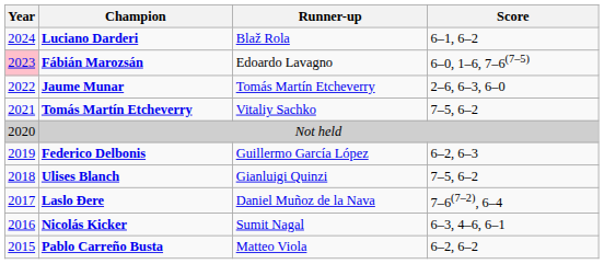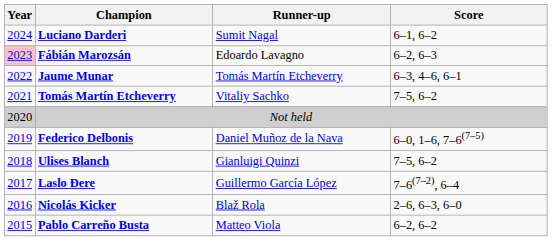Luciano Darderi | Runner-up: Blaž Rola -> Sumit Nagal
Fábián Marozsán | Score: 6–0, 1–6, 7–6(7–5) -> 6–2, 6–3
Jaume Munar | Score: 2–6, 6–3, 6–0 -> 6–3, 4–6, 6–1
Federico Delbonis | Runner-up: Guillermo García López -> Daniel Muñoz de la Nava
Federico Delbonis | Score: 6–2, 6–3 -> 6–0, 1–6, 7–6(7–5)
Laslo Đere | Runner-up: Daniel Muñoz de la Nava -> Guillermo García López
Nicolás Kicker | Runner-up: Sumit Nagal -> Blaž Rola
Nicolás Kicker | Score: 6–3, 4–6, 6–1 -> 2–6, 6–3, 6–0
